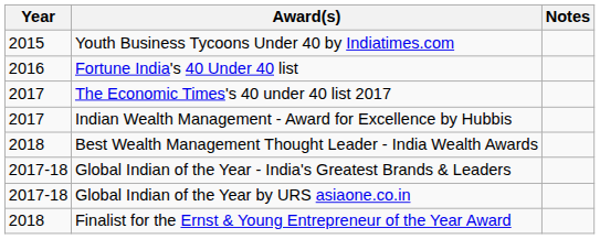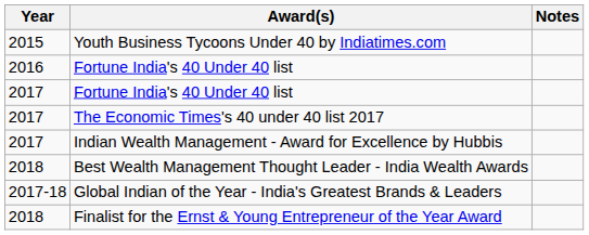+ row: 2017 | Fortune India's 40 Under 40 list
- row: 2017-18 | Global Indian of the Year by URS asiaone.co.in
